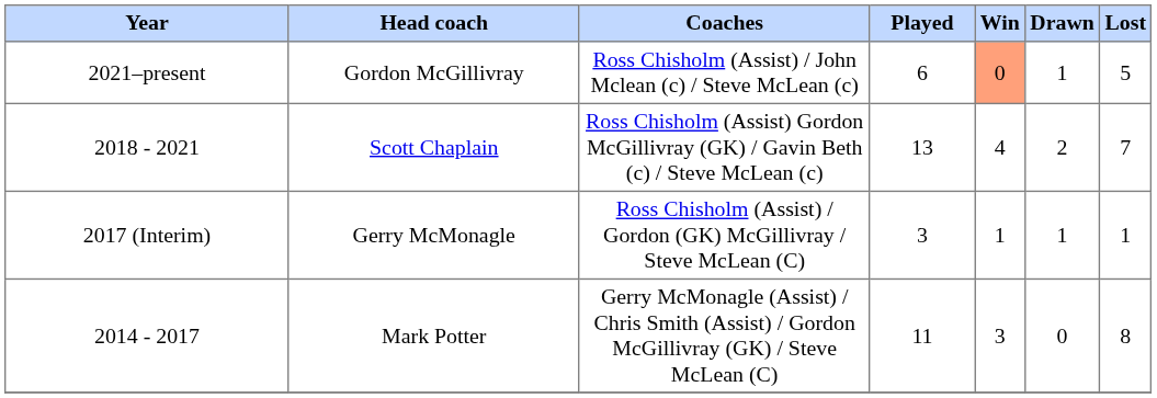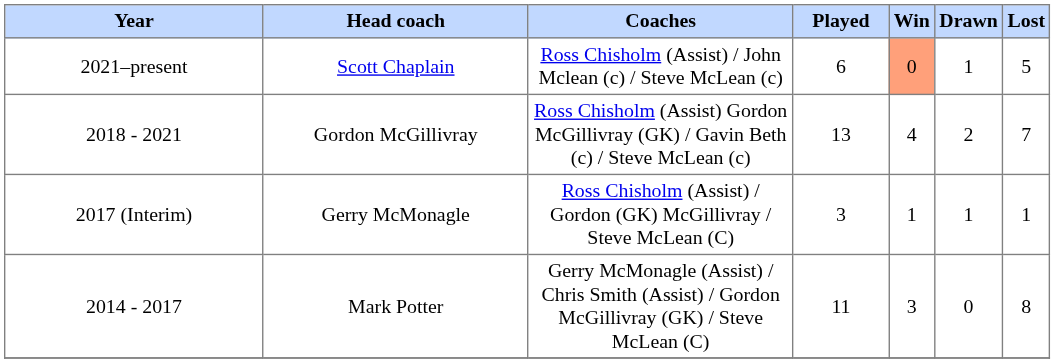2021–present | Head coach: Gordon McGillivray -> Scott Chaplain
2018 - 2021 | Head coach: Scott Chaplain -> Gordon McGillivray
